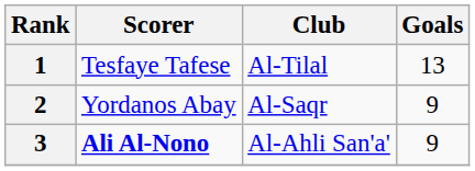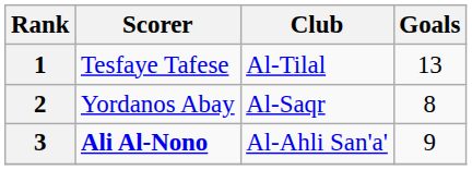2 | Goals: 9 -> 8
